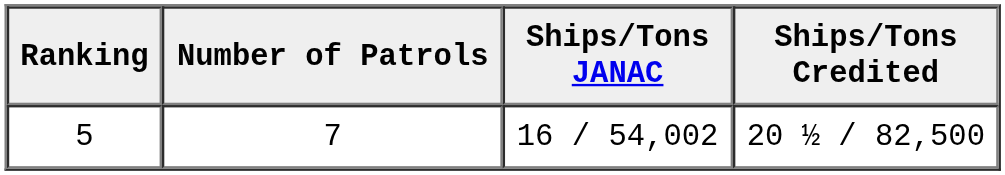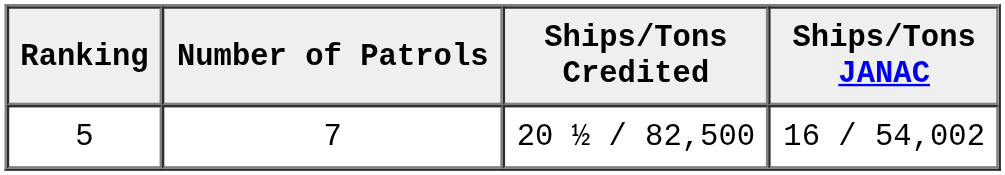columns swapped: Ships/Tons Credited <-> Ships/Tons JANAC
